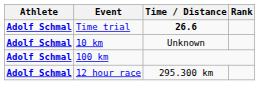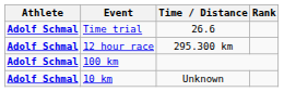Time trial | Time / Distance: bold -> normal
rows swapped: 10 km <-> 12 hour race
